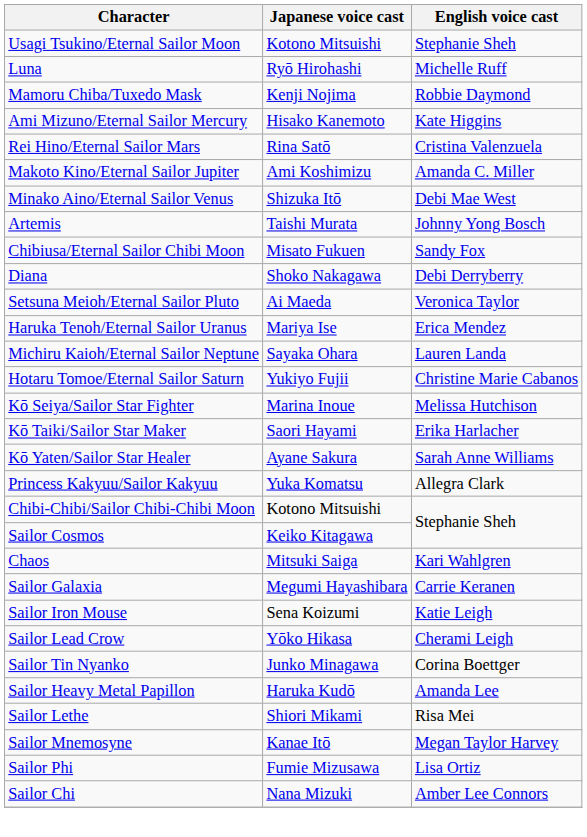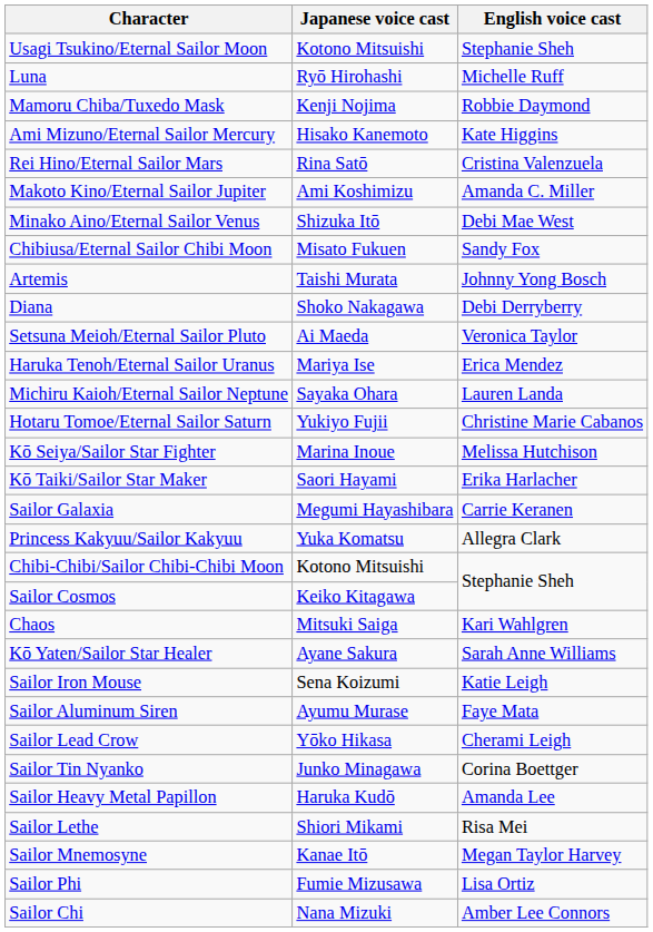rows swapped: Artemis <-> Chibiusa/Eternal Sailor Chibi Moon
rows swapped: Kō Yaten/Sailor Star Healer <-> Sailor Galaxia
+ row: Sailor Aluminum Siren | Ayumu Murase | Faye Mata
